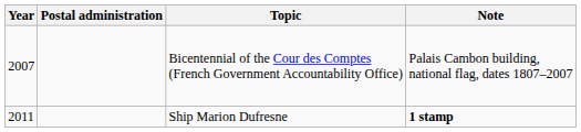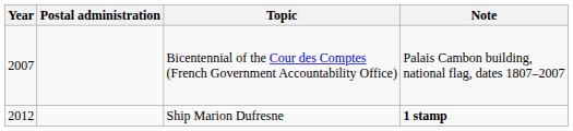Ship Marion Dufresne | Year: 2011 -> 2012
